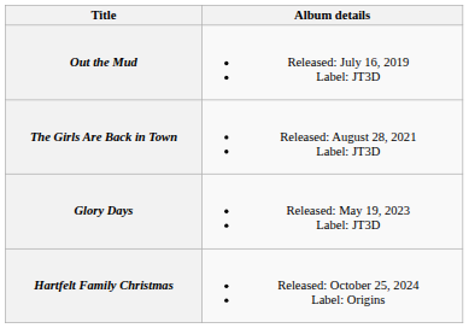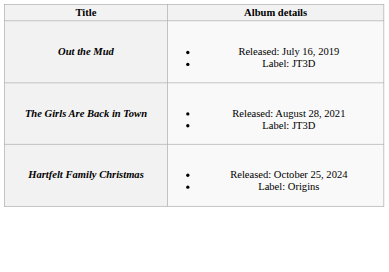- row: Glory Days | Released: May 19, 2023 Label: JT3D
